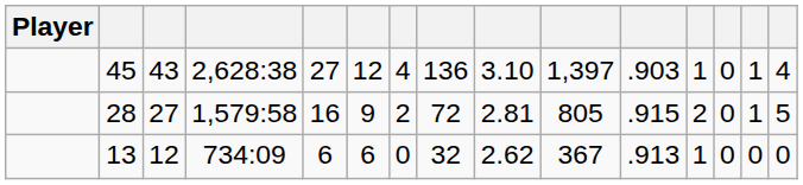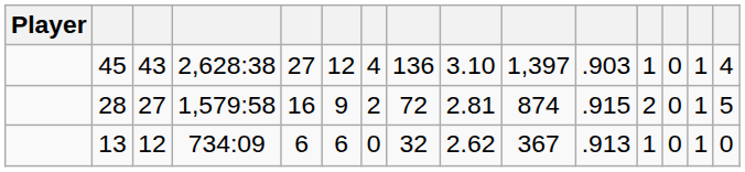28 | column 10: 805 -> 874
13 | column 14: 0 -> 1
